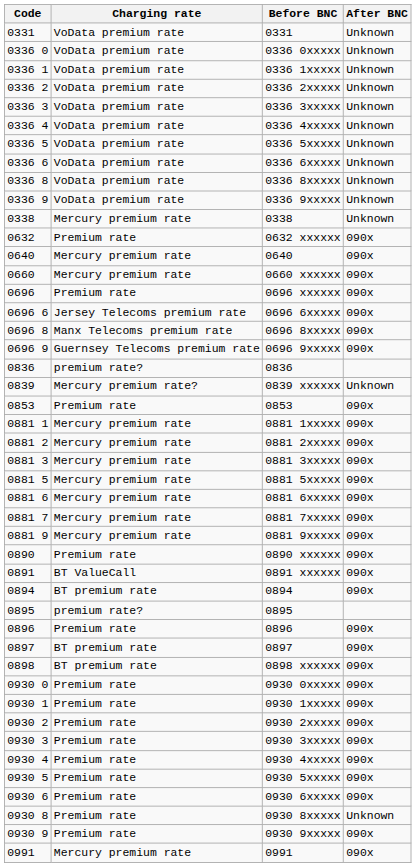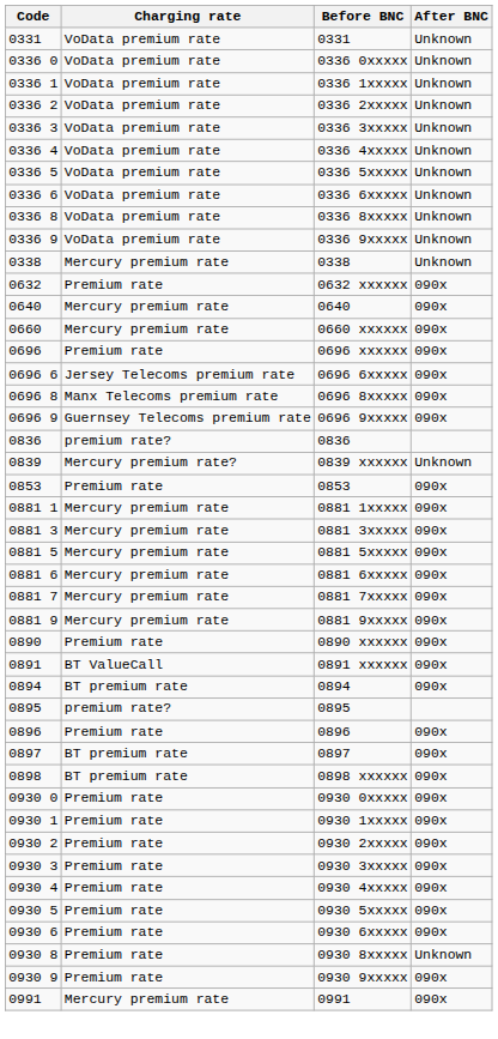- row: 0881 2 | Mercury premium rate | 0881 2xxxxx | 090x
